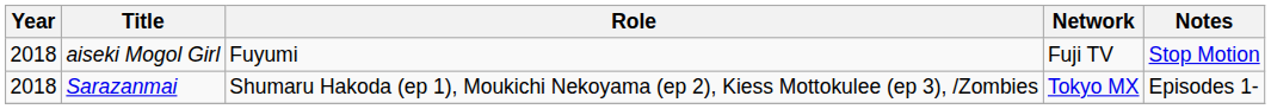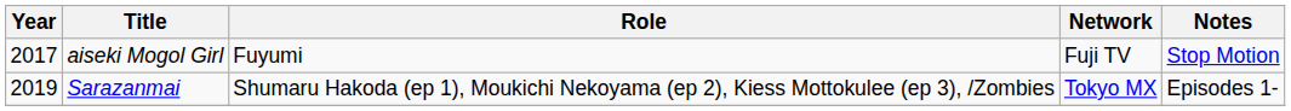aiseki Mogol Girl | Year: 2018 -> 2017
Sarazanmai | Year: 2018 -> 2019
